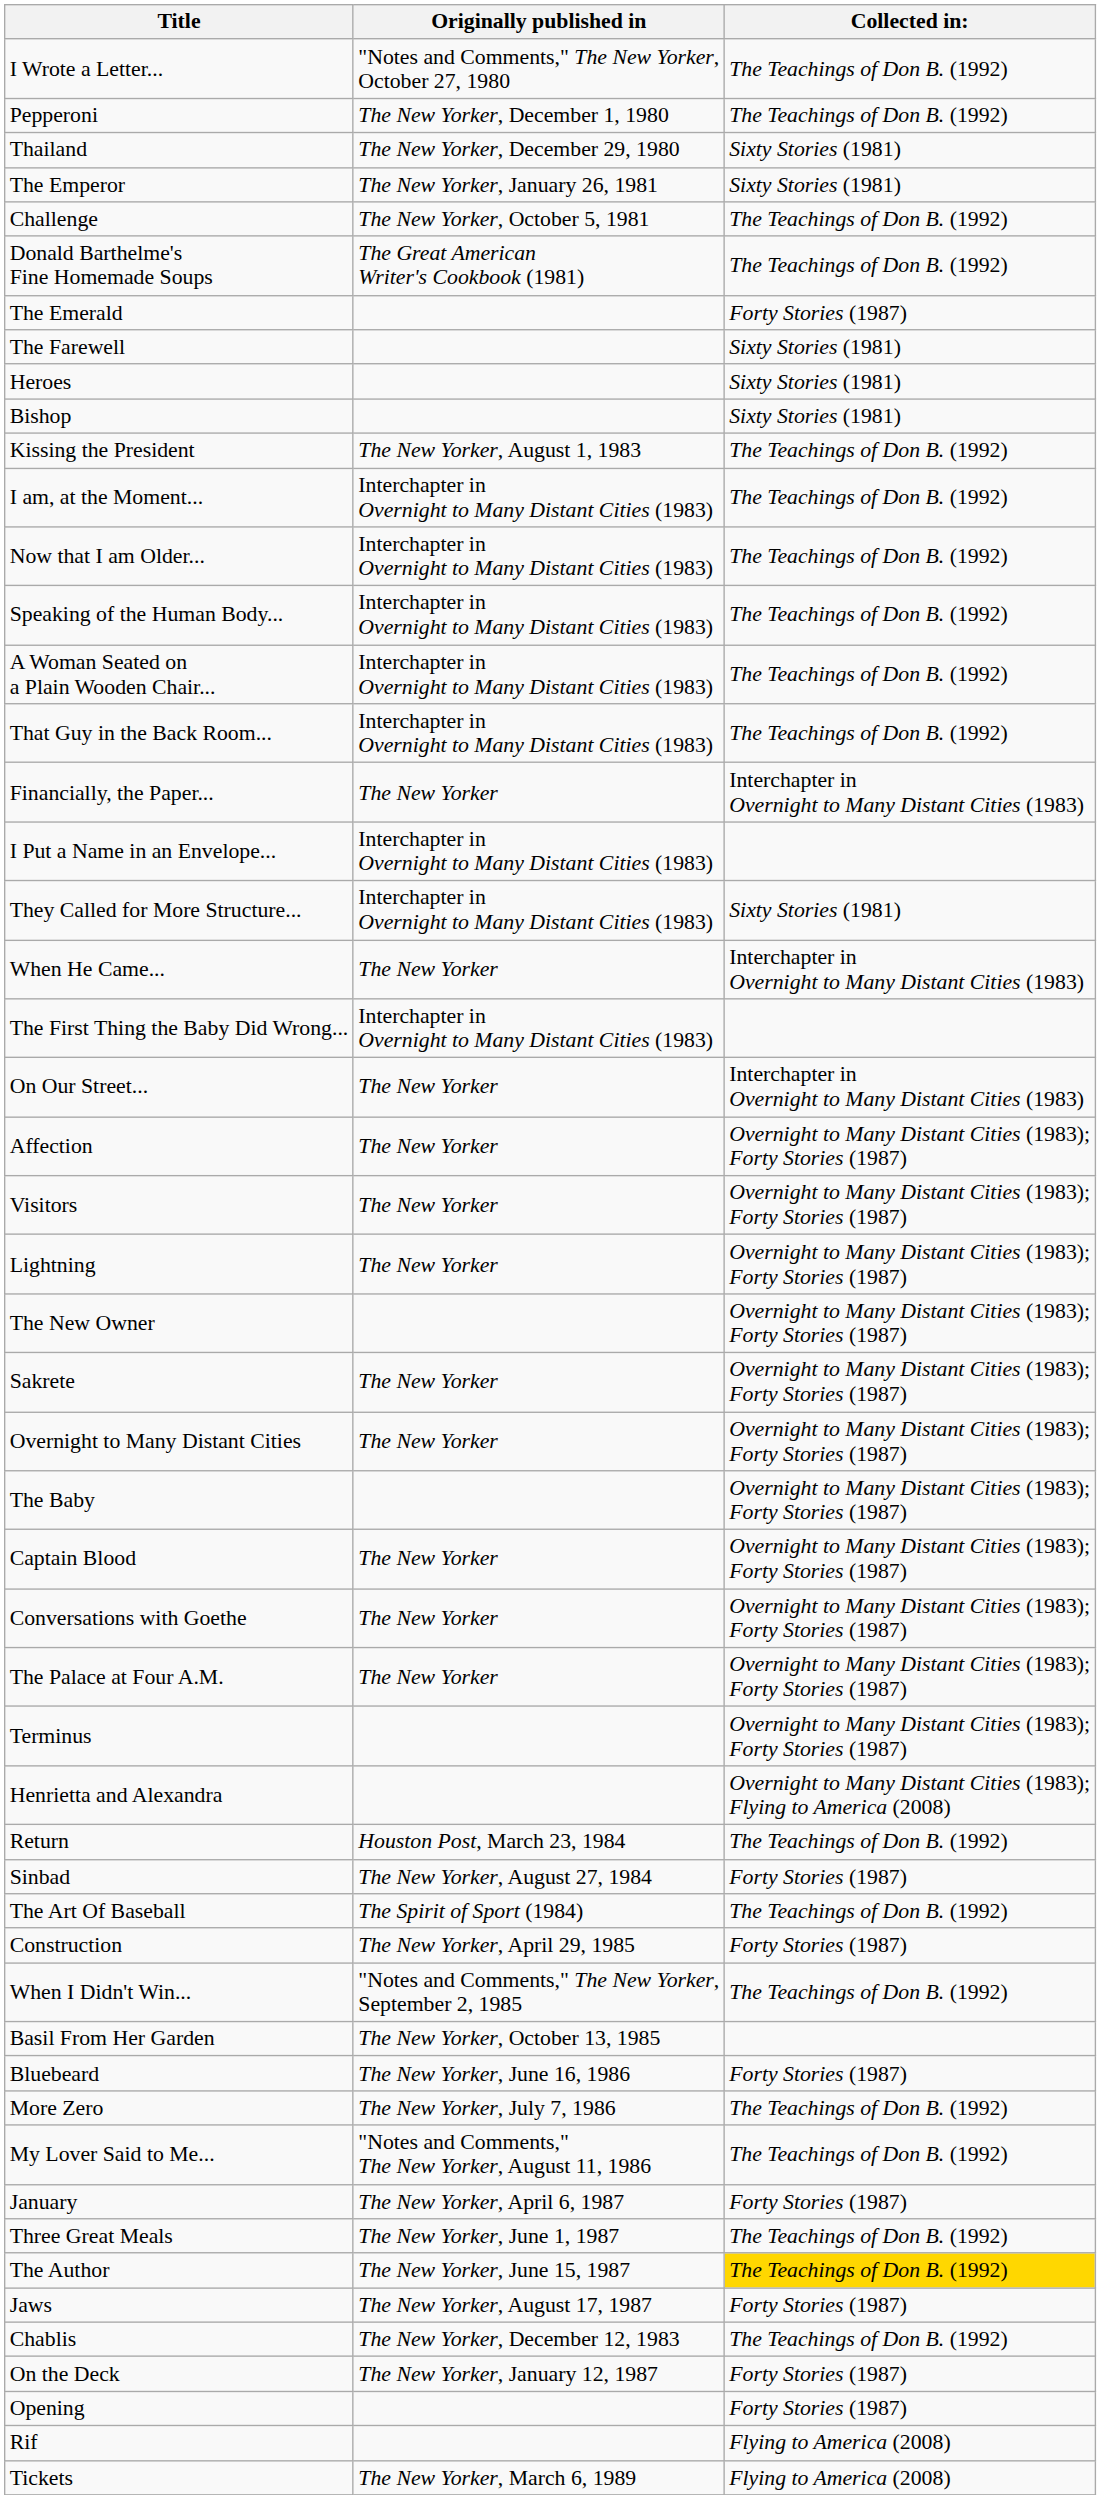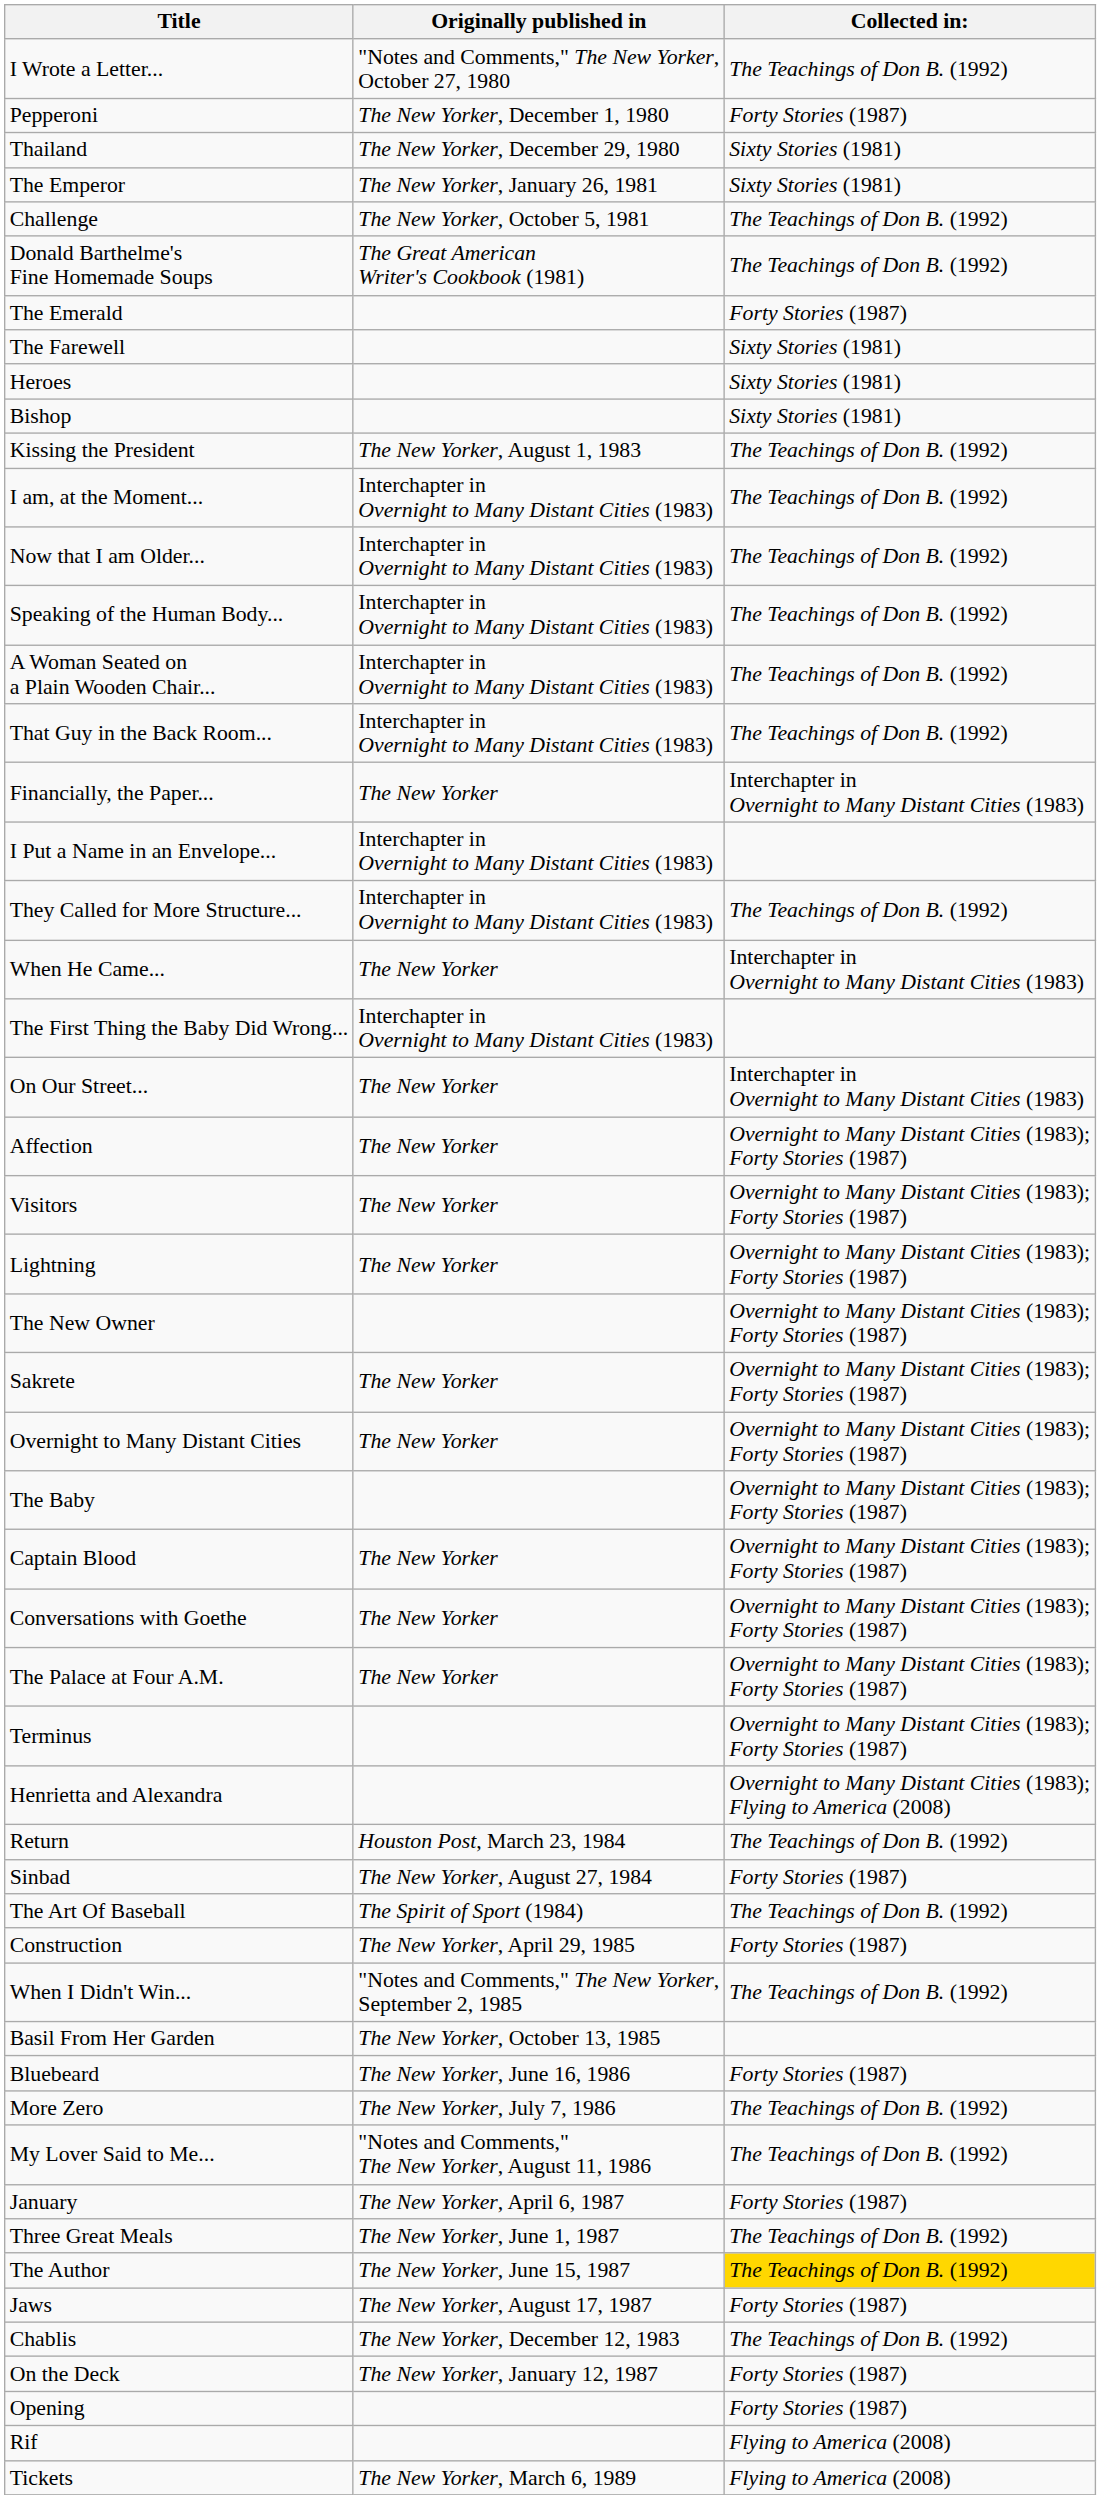Pepperoni | Collected in:: The Teachings of Don B. (1992) -> Forty Stories (1987)
They Called for More Structure... | Collected in:: Sixty Stories (1981) -> The Teachings of Don B. (1992)
